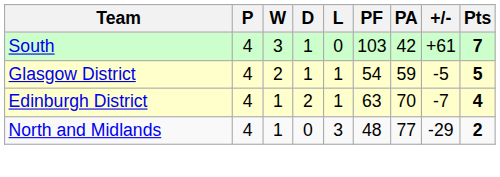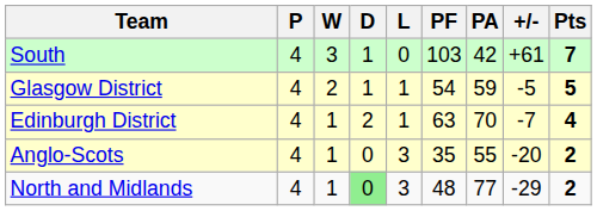+ row: Anglo-Scots | 4 | 1 | 0 | 3 | 35 | 55 | -20 | 2
North and Midlands | D: no background -> lightgreen background
